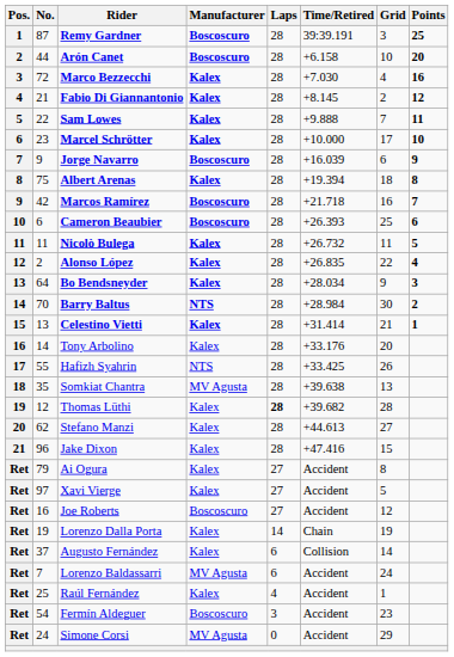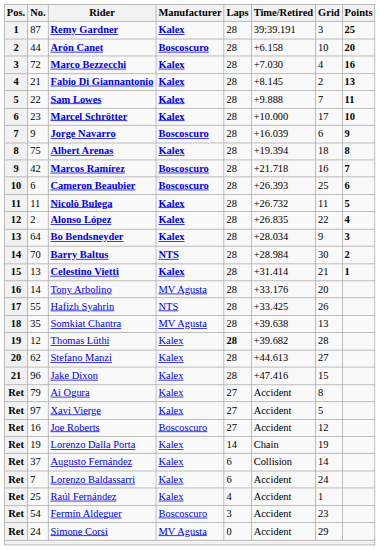Remy Gardner | Manufacturer: Boscoscuro -> Kalex
Fabio Di Giannantonio | Points: 12 -> 13
Tony Arbolino | Manufacturer: Kalex -> MV Agusta
Lorenzo Baldassarri | Manufacturer: MV Agusta -> Kalex
